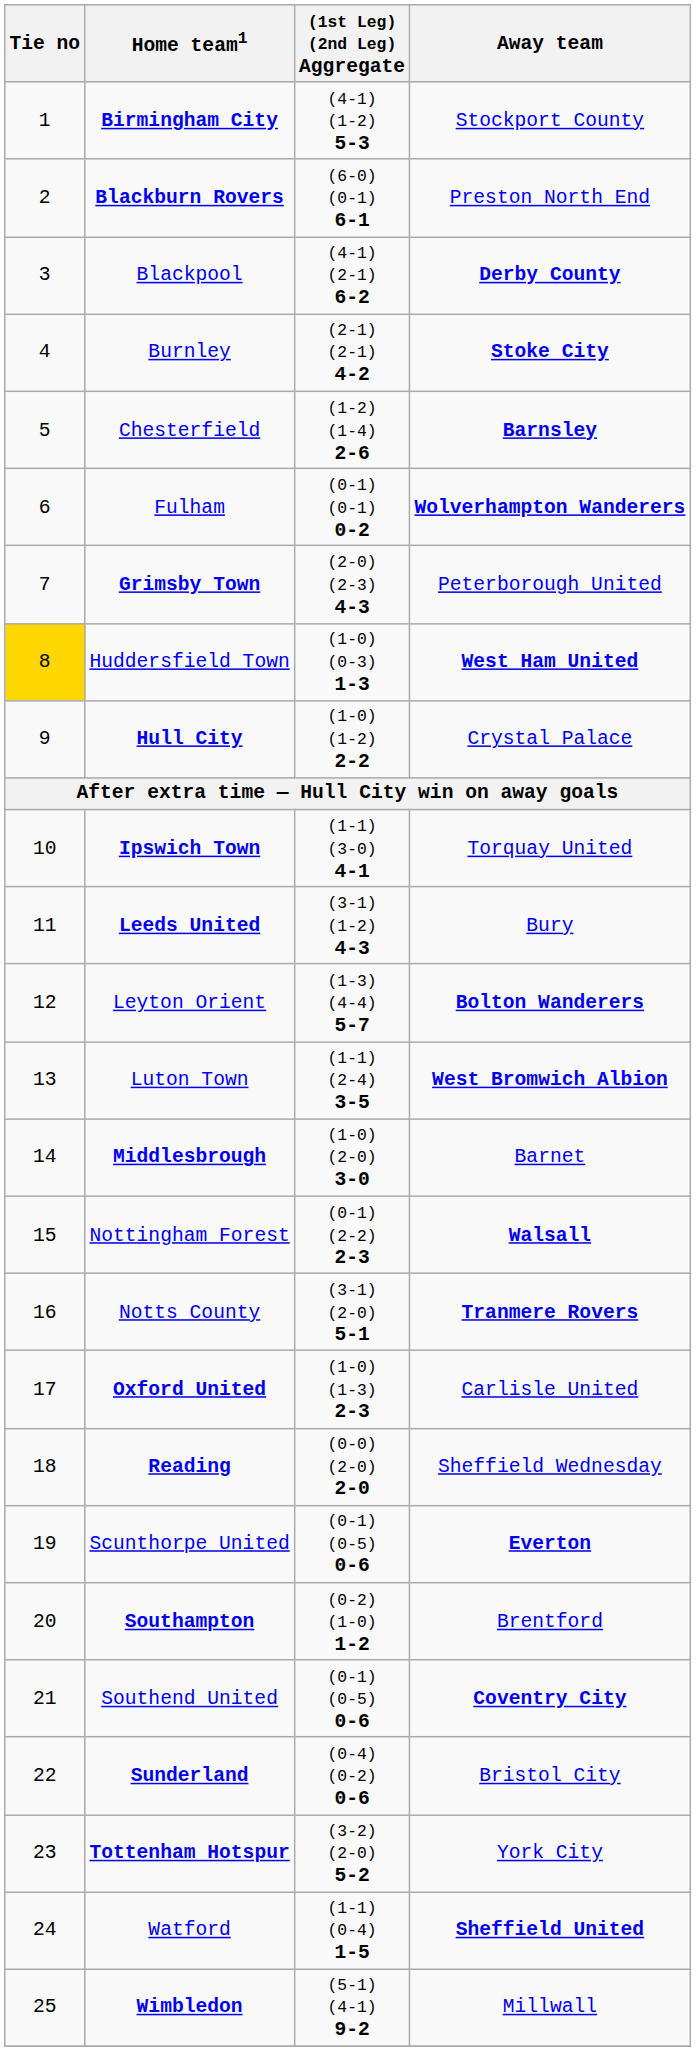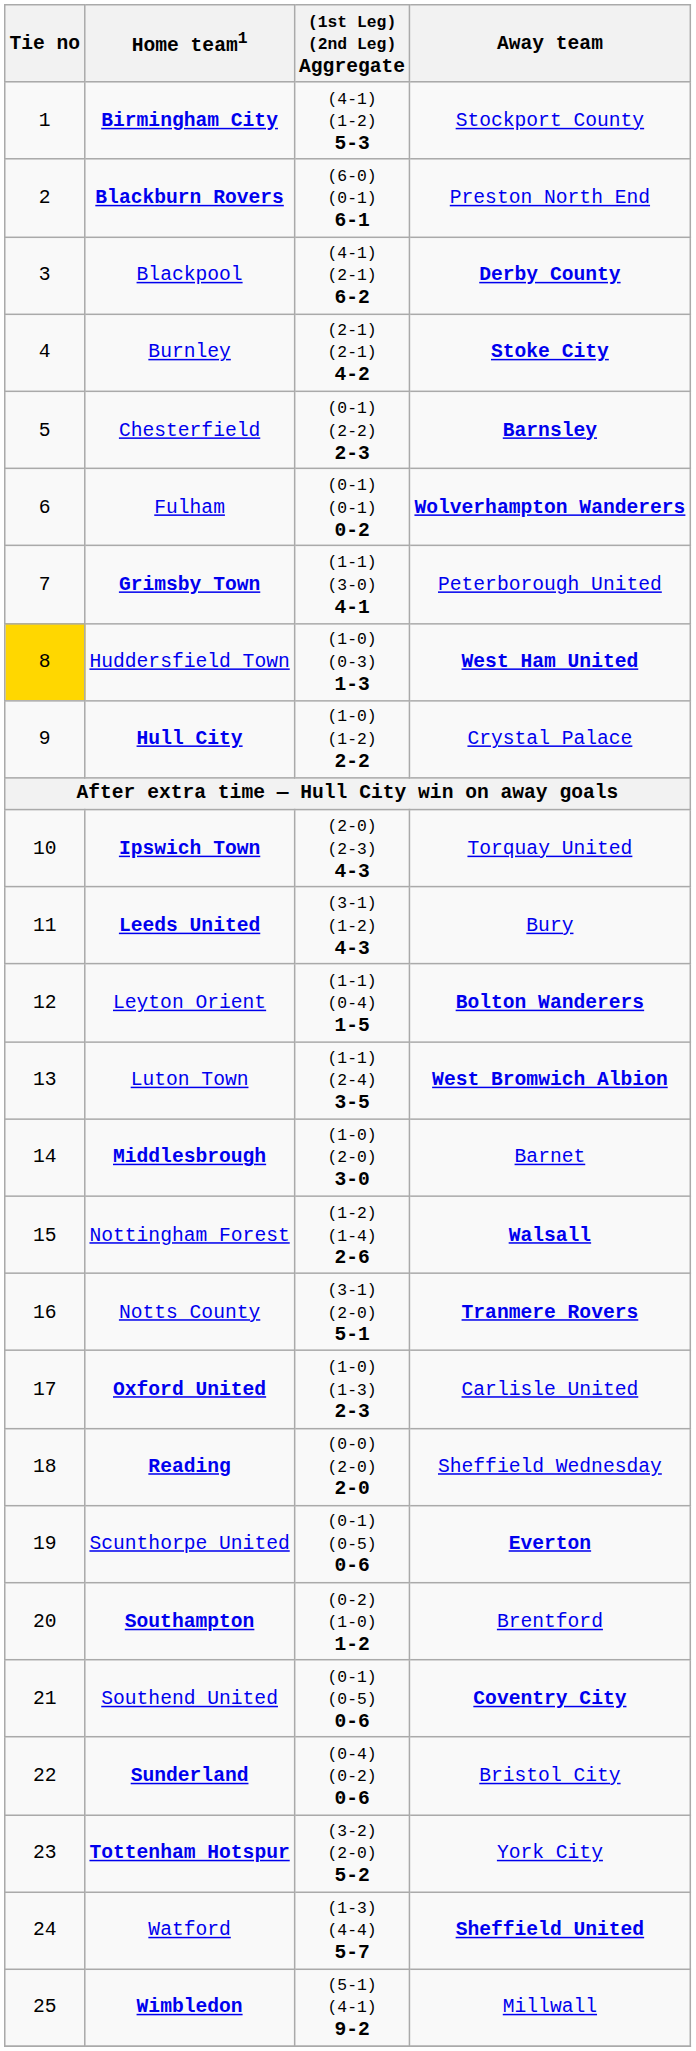Chesterfield | (1st Leg) (2nd Leg) Aggregate: (1-2) (1-4) 2-6 -> (0-1) (2-2) 2-3
Grimsby Town | (1st Leg) (2nd Leg) Aggregate: (2-0) (2-3) 4-3 -> (1-1) (3-0) 4-1
Ipswich Town | (1st Leg) (2nd Leg) Aggregate: (1-1) (3-0) 4-1 -> (2-0) (2-3) 4-3
Leyton Orient | (1st Leg) (2nd Leg) Aggregate: (1-3) (4-4) 5-7 -> (1-1) (0-4) 1-5
Nottingham Forest | (1st Leg) (2nd Leg) Aggregate: (0-1) (2-2) 2-3 -> (1-2) (1-4) 2-6
Watford | (1st Leg) (2nd Leg) Aggregate: (1-1) (0-4) 1-5 -> (1-3) (4-4) 5-7
